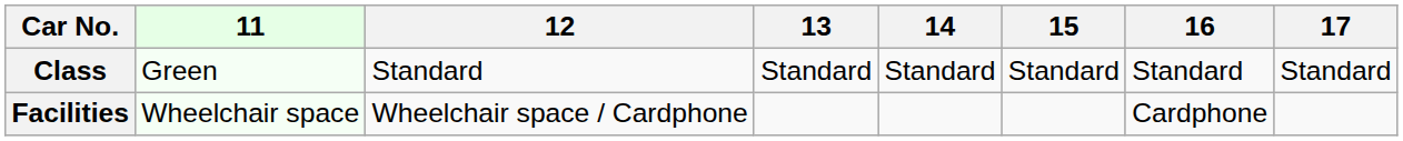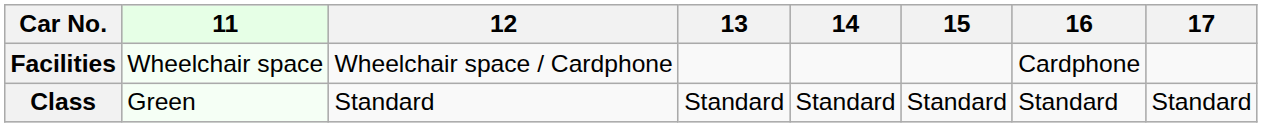rows swapped: Class <-> Facilities
